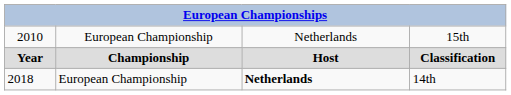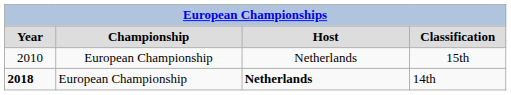rows swapped: Classification <-> 15th
14th | column 1: normal -> bold
